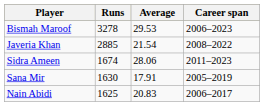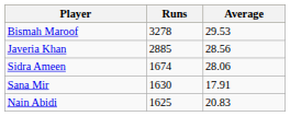- column: Career span | 2006–2023 | 2008–2022 | 2011–2023 | 2005–2019 | 2006–2017
Javeria Khan | Average: 21.54 -> 28.56
